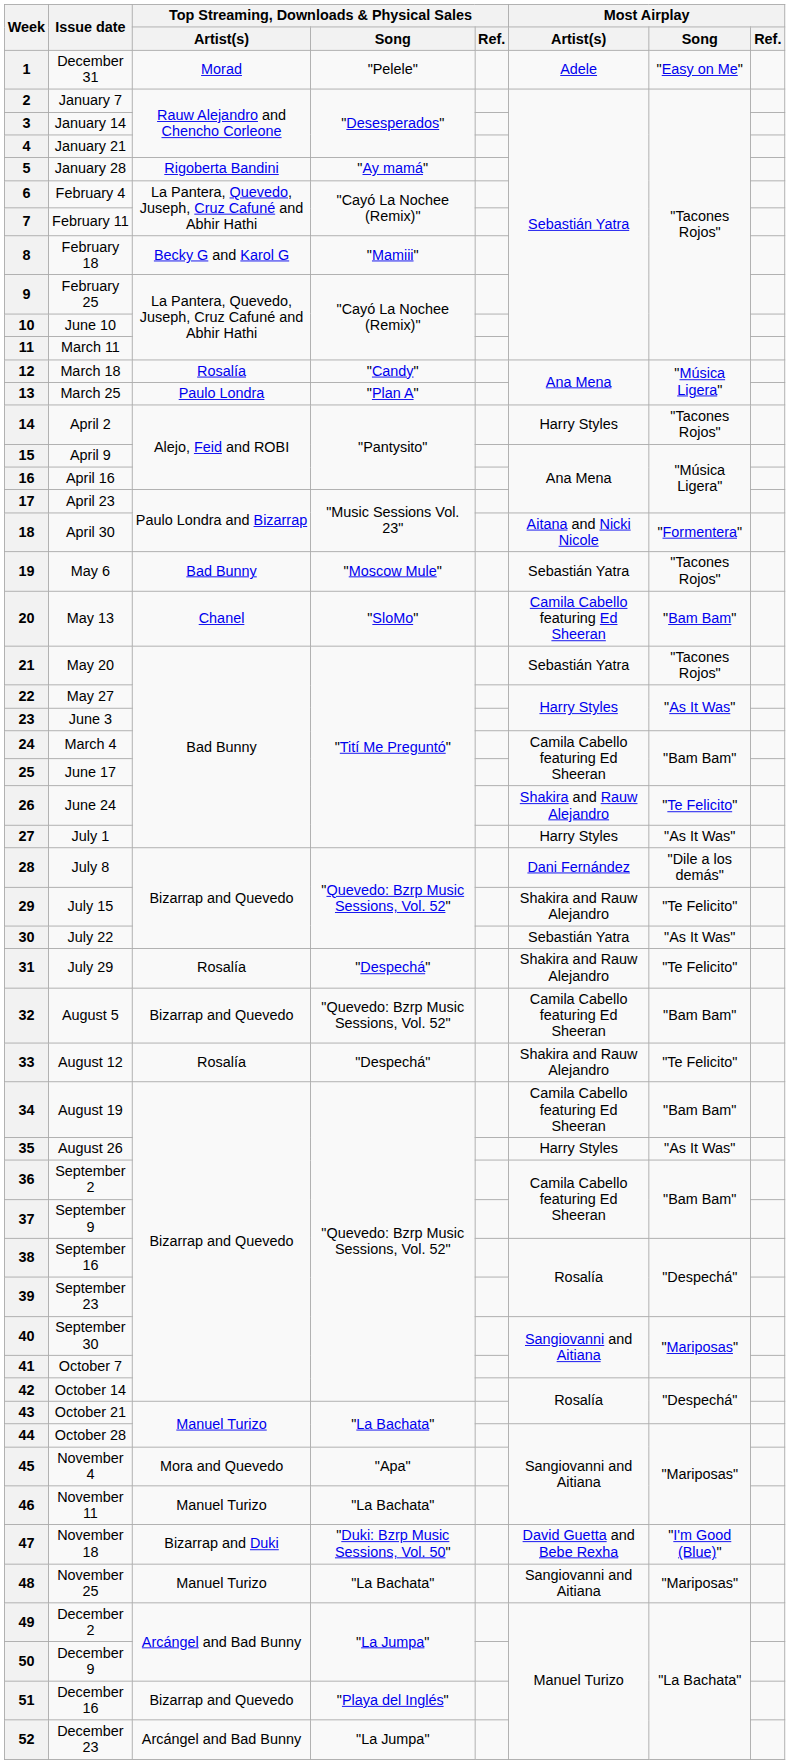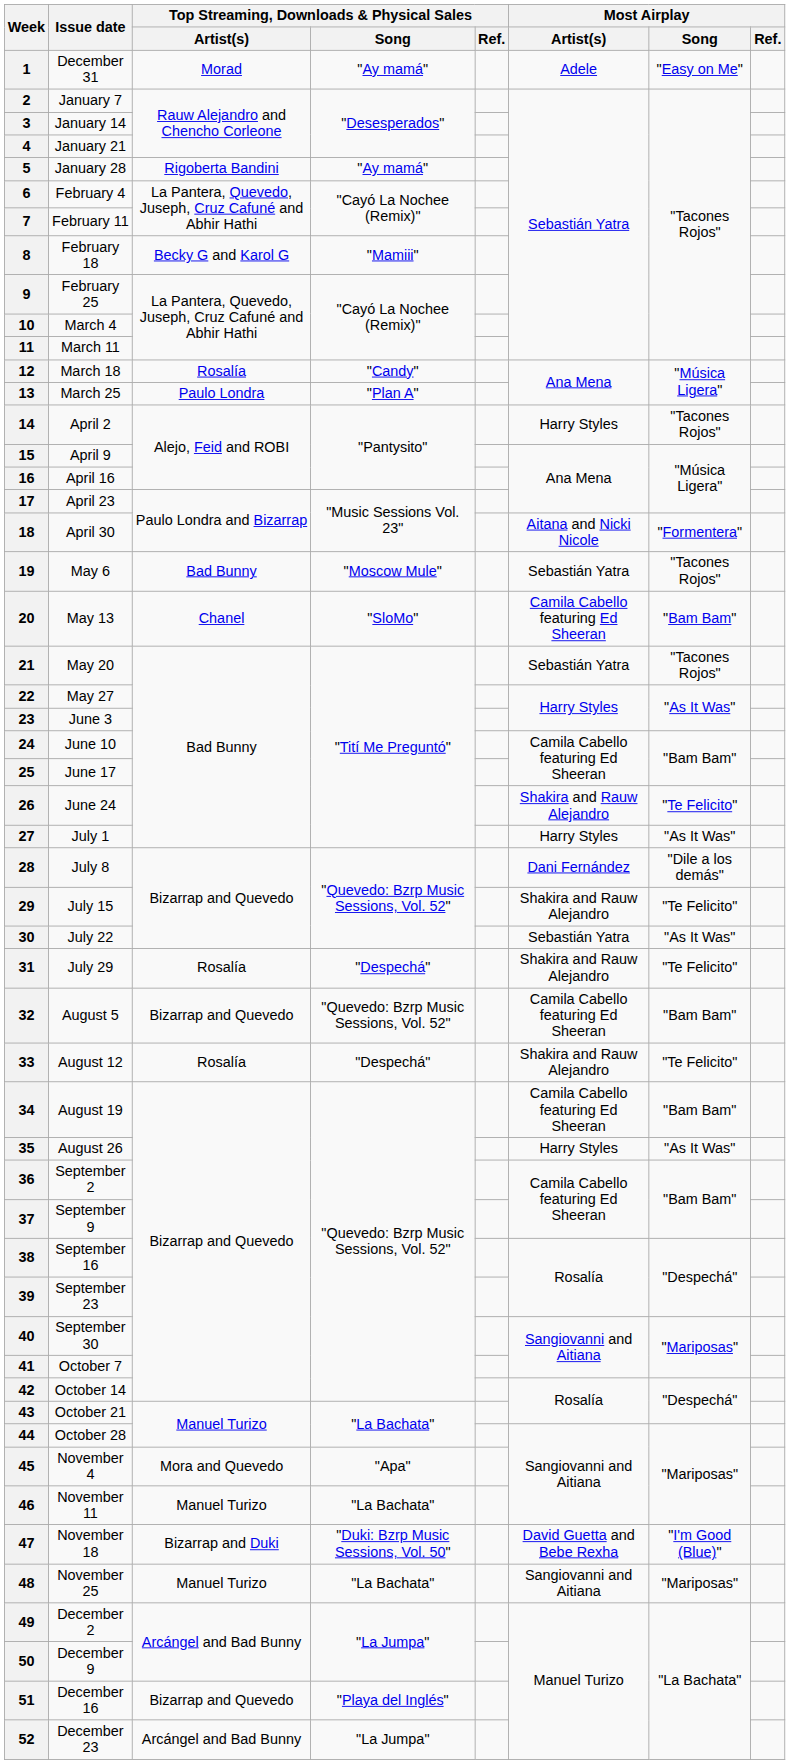1 | Top Streaming, Downloads & Physical Sales / Song: "Pelele" -> "Ay mamá"
10 | Issue date: June 10 -> March 4
24 | Issue date: March 4 -> June 10
